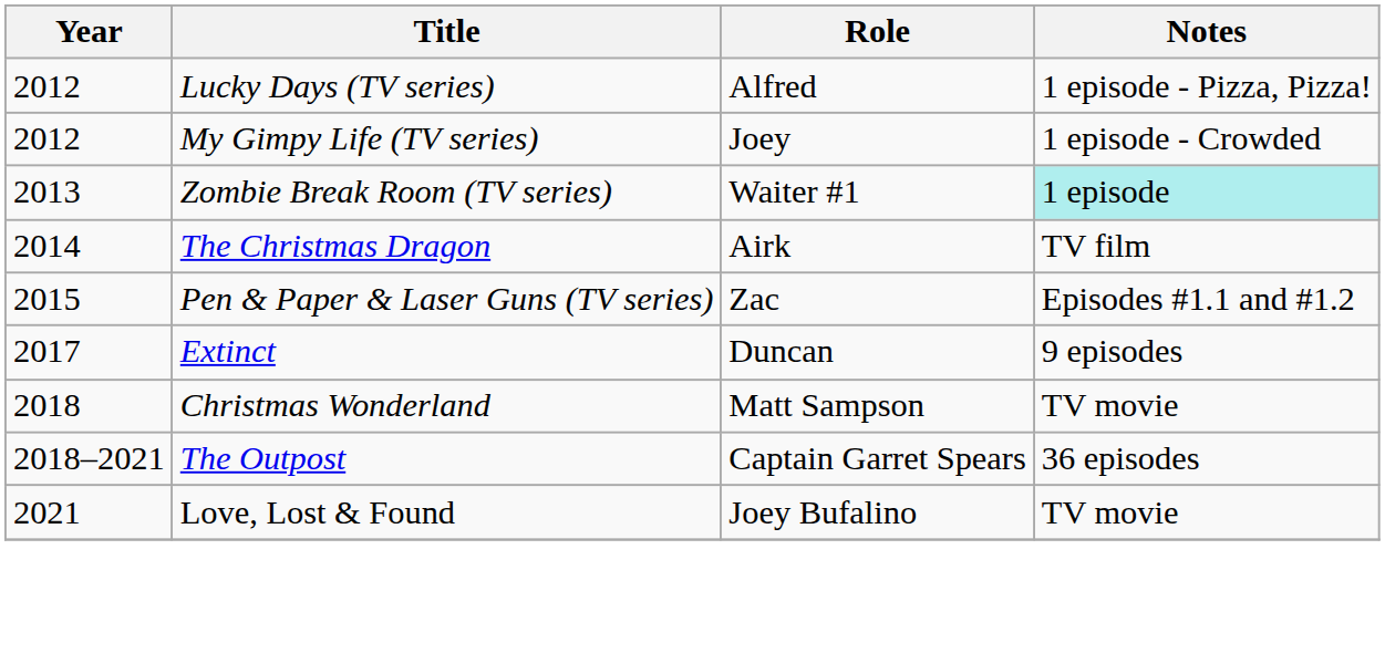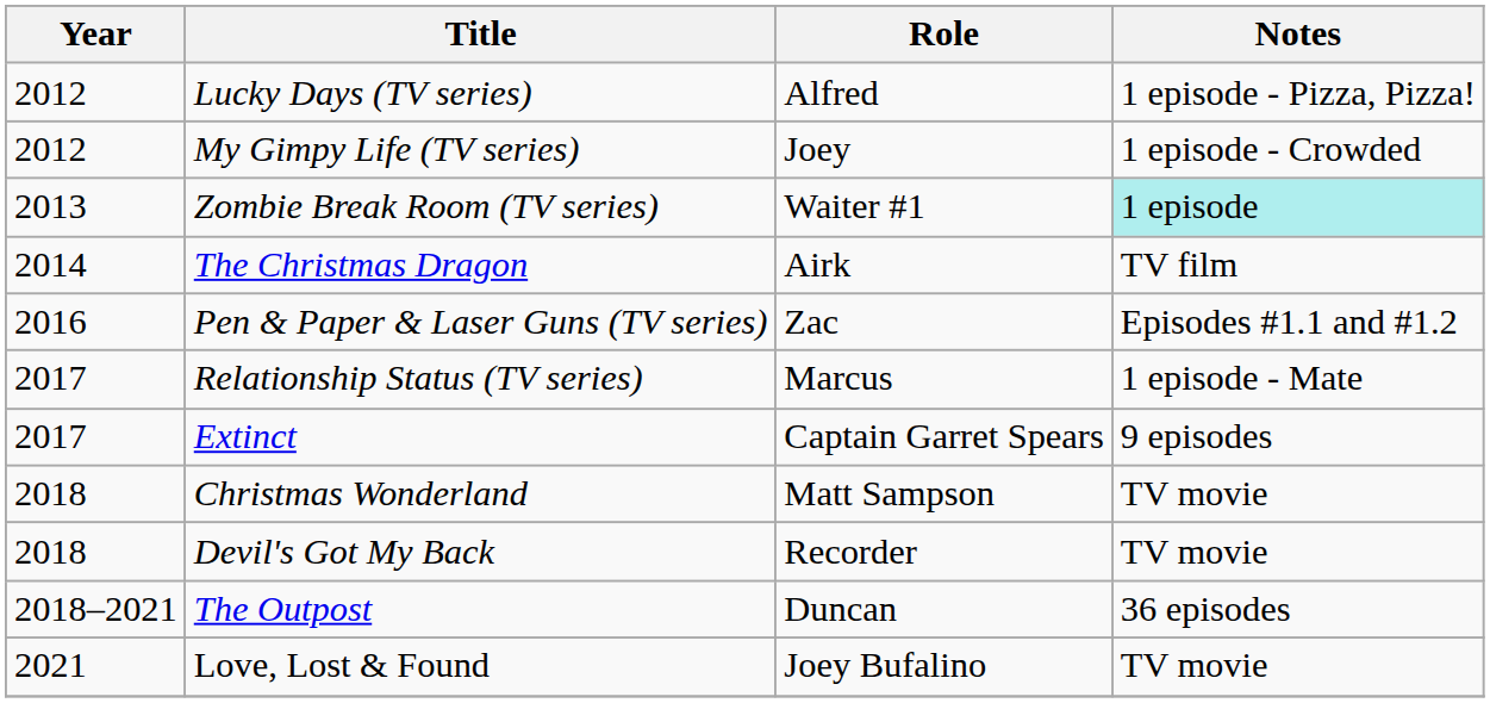Pen & Paper & Laser Guns (TV series) | Year: 2015 -> 2016
+ row: 2017 | Relationship Status (TV series) | Marcus | 1 episode - Mate
Extinct | Role: Duncan -> Captain Garret Spears
+ row: 2018 | Devil's Got My Back | Recorder | TV movie
The Outpost | Role: Captain Garret Spears -> Duncan
